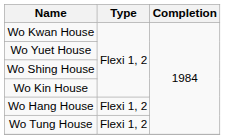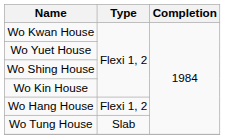Wo Tung House | Type: Flexi 1, 2 -> Slab
